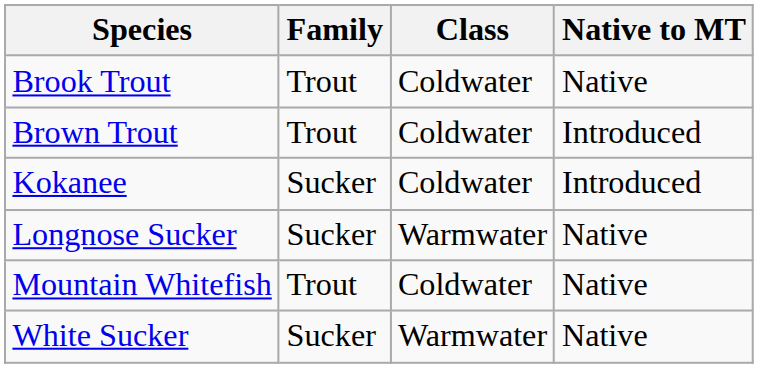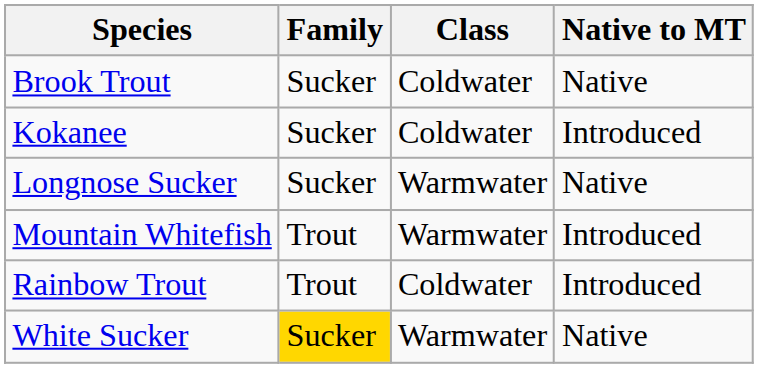Brook Trout | Family: Trout -> Sucker
- row: Brown Trout | Trout | Coldwater | Introduced
Mountain Whitefish | Class: Coldwater -> Warmwater
Mountain Whitefish | Native to MT: Native -> Introduced
+ row: Rainbow Trout | Trout | Coldwater | Introduced
White Sucker | Family: no background -> gold background
